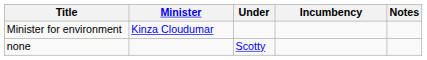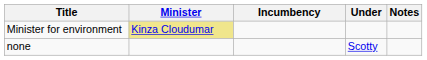columns swapped: Incumbency <-> Under
Minister for environment | Minister: no background -> khaki background
